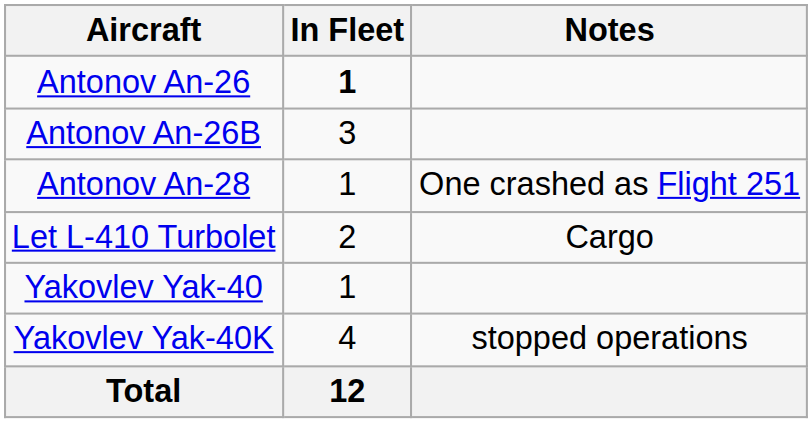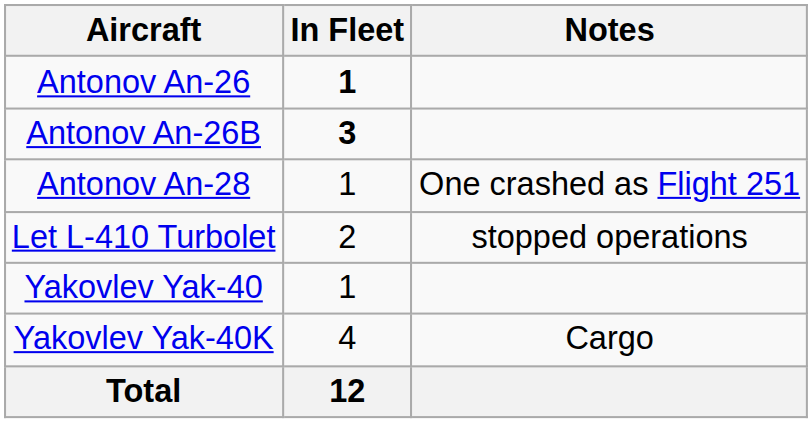Antonov An-26B | In Fleet: normal -> bold
Let L-410 Turbolet | Notes: Cargo -> stopped operations
Yakovlev Yak-40K | Notes: stopped operations -> Cargo
